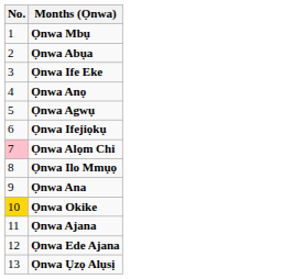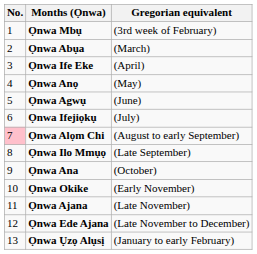+ column: Gregorian equivalent | (3rd week of February) | (March) | (April) | (May) | (June) | (July) | (August to early September) | (Late September) | (October) | (Early November) | (Late November) | (Late November to December) | (January to early February)
Ọnwa Okike | No.: gold background -> no background
